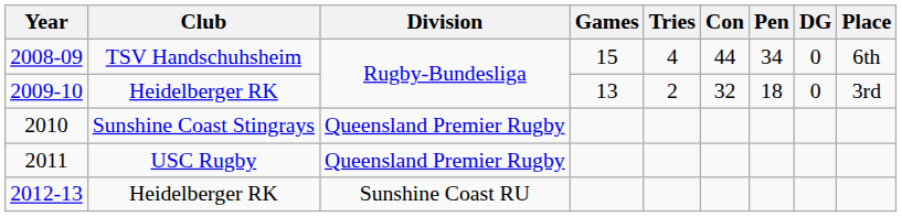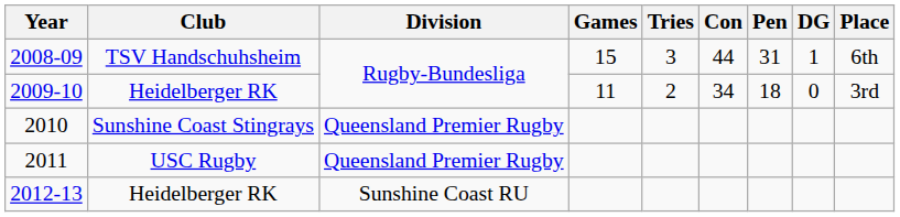2008-09 | Tries: 4 -> 3
2008-09 | Pen: 34 -> 31
2008-09 | DG: 0 -> 1
2009-10 | Games: 13 -> 11
2009-10 | Con: 32 -> 34
